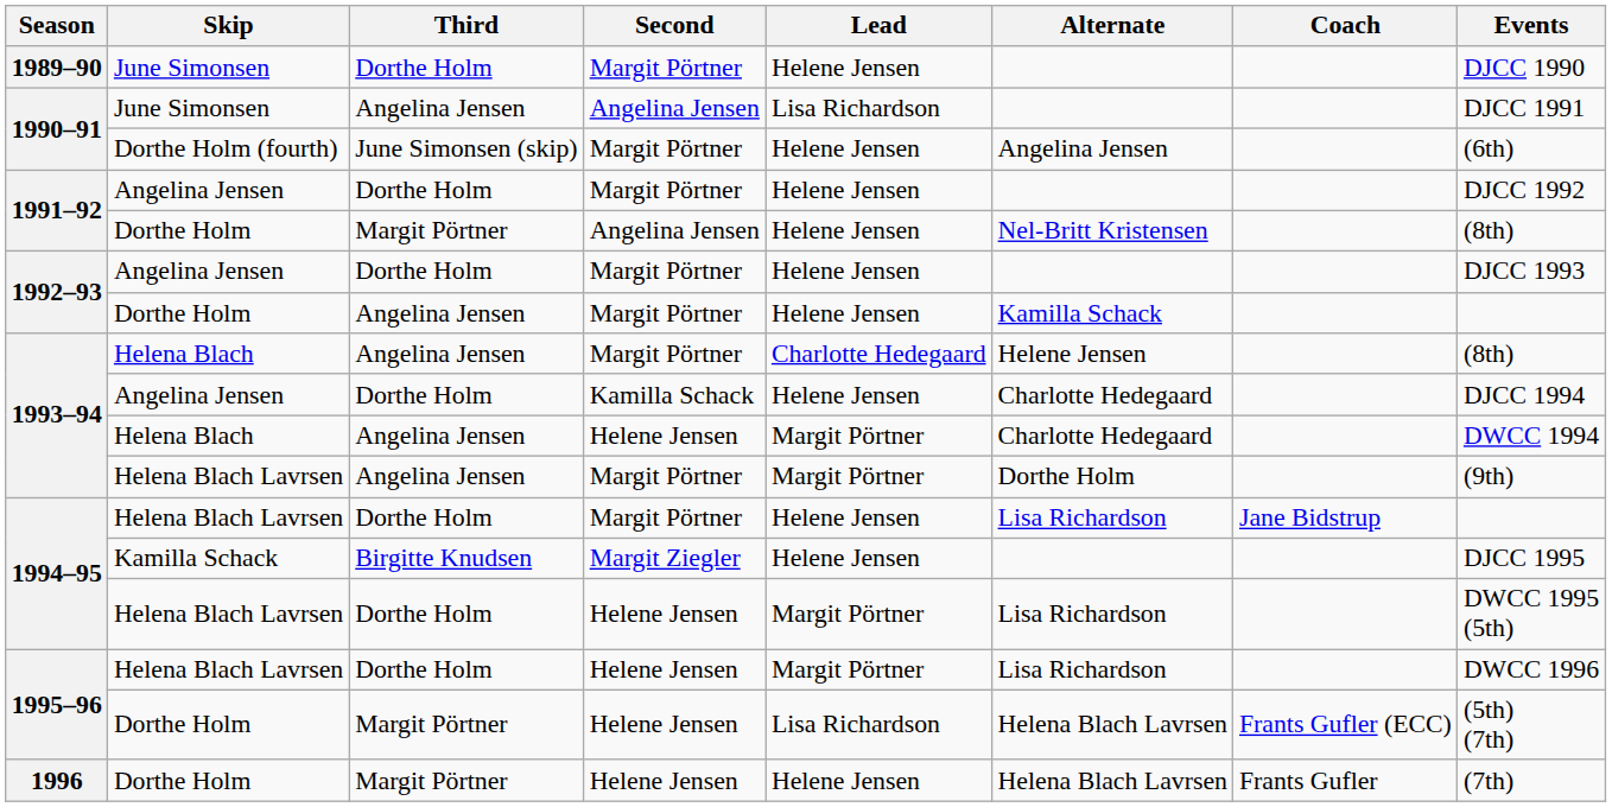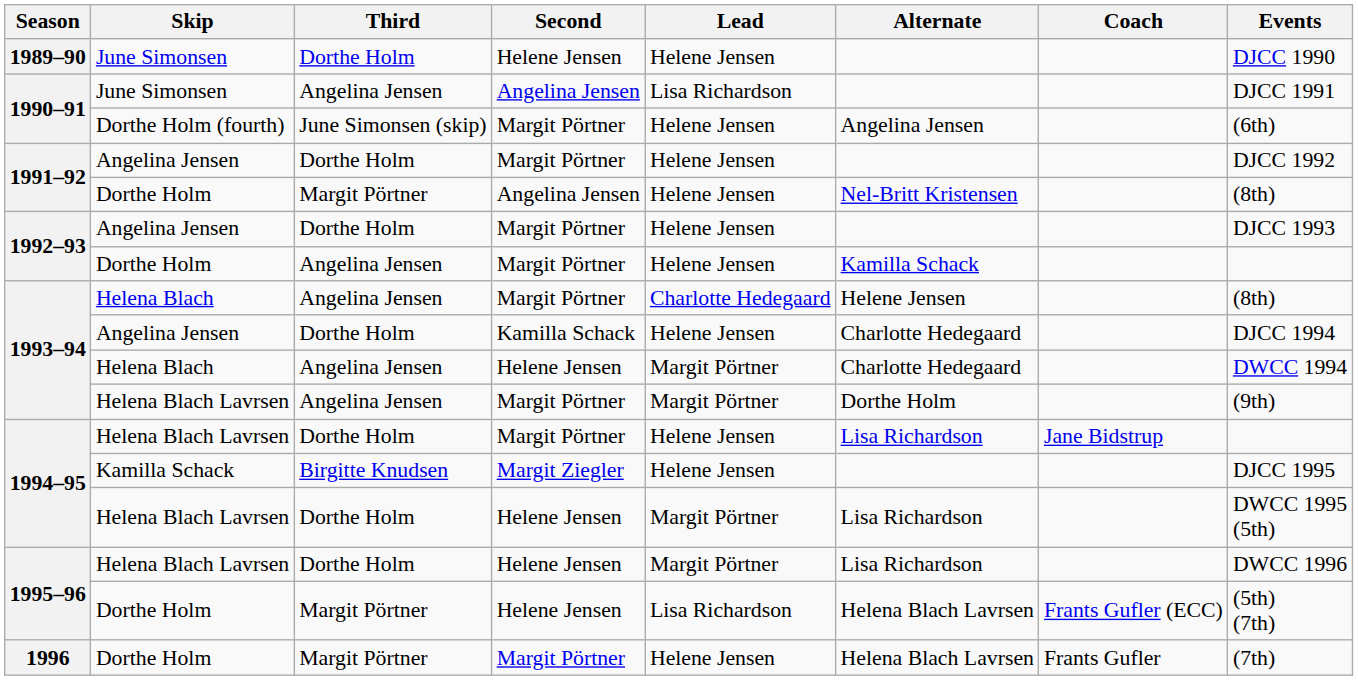1989–90 | Second: Margit Pörtner -> Helene Jensen
1996 | Second: Helene Jensen -> Margit Pörtner
